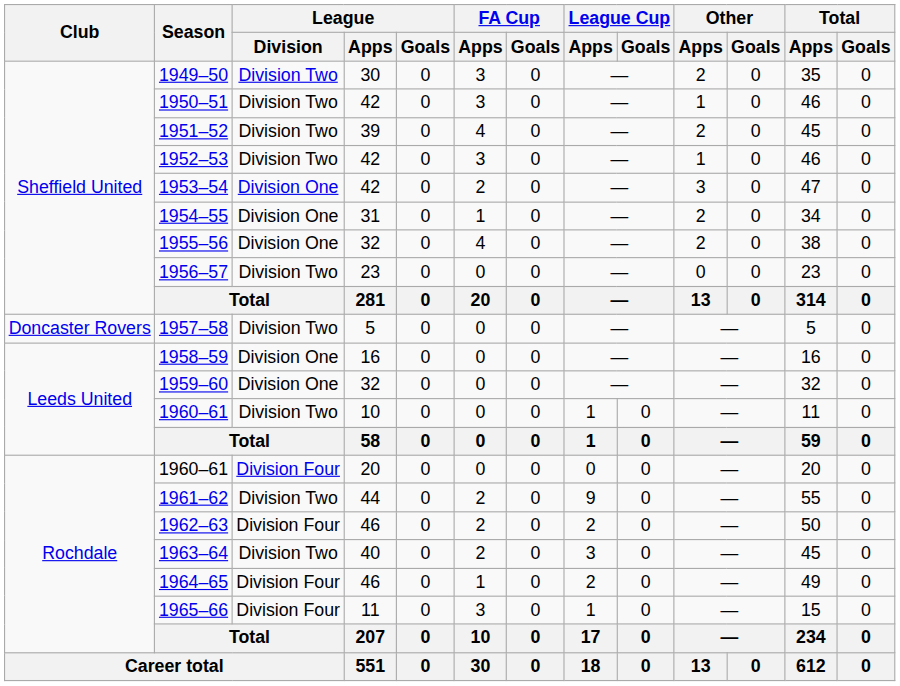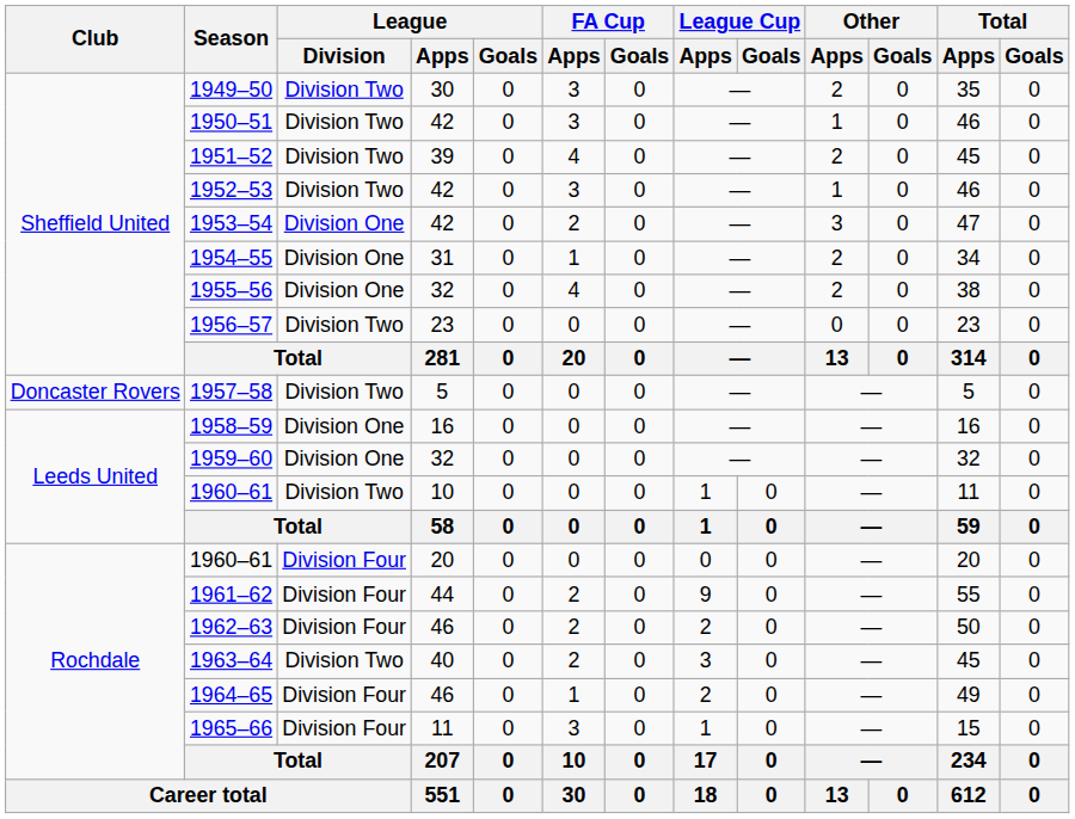1961–62 | League / Division: Division Two -> Division Four
